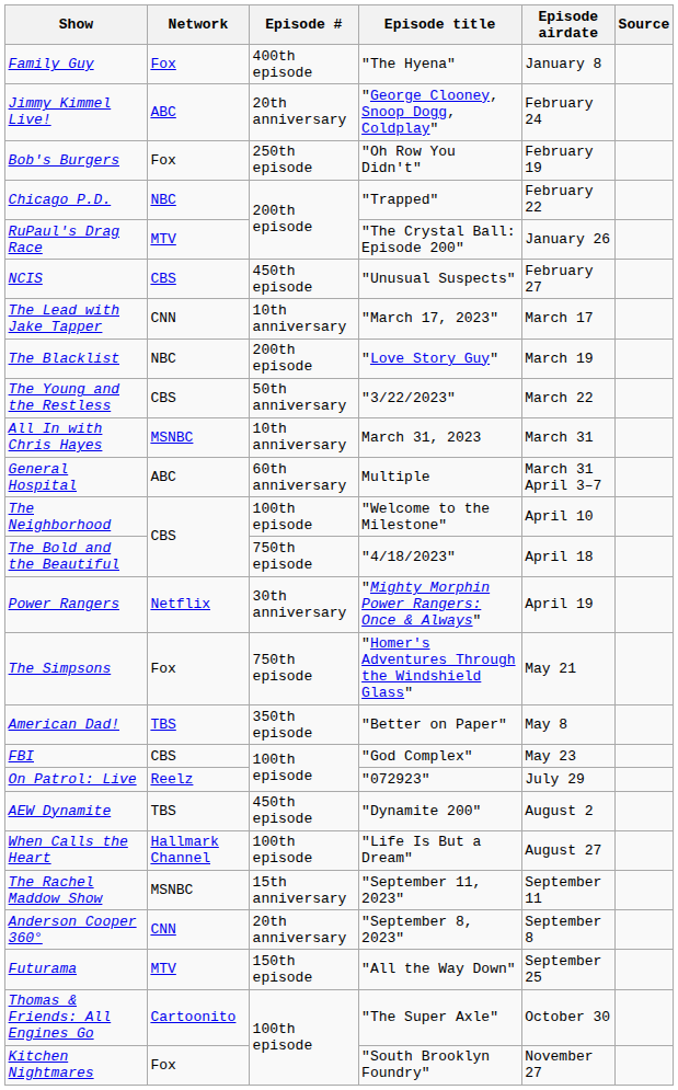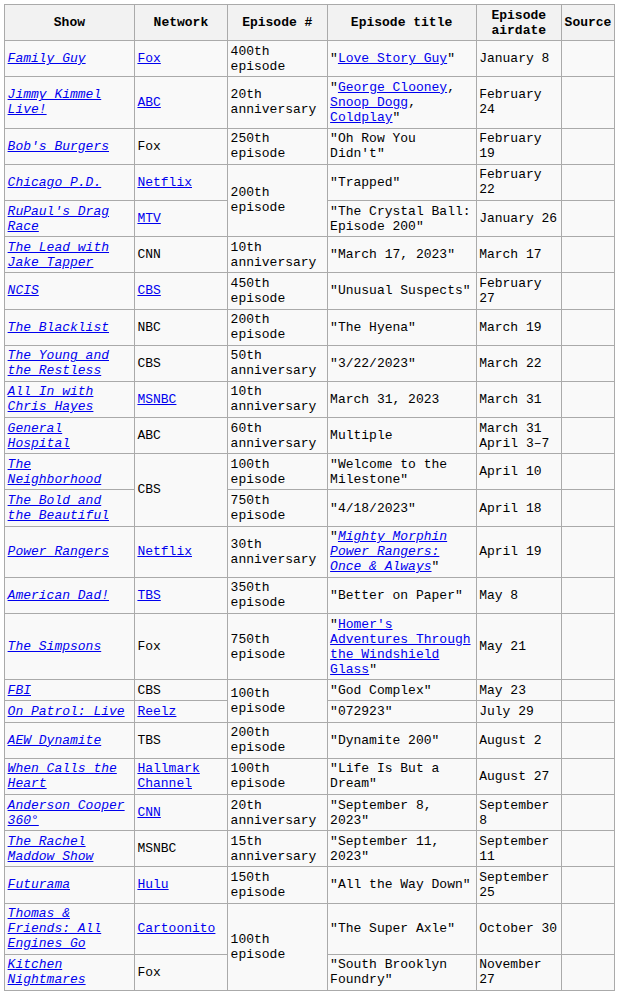Family Guy | Episode title: "The Hyena" -> "Love Story Guy"
Chicago P.D. | Network: NBC -> Netflix
rows swapped: NCIS <-> The Lead with Jake Tapper
The Blacklist | Episode title: "Love Story Guy" -> "The Hyena"
rows swapped: American Dad! <-> The Simpsons
AEW Dynamite | Episode #: 450th episode -> 200th episode
rows swapped: Anderson Cooper 360° <-> The Rachel Maddow Show
Futurama | Network: MTV -> Hulu
